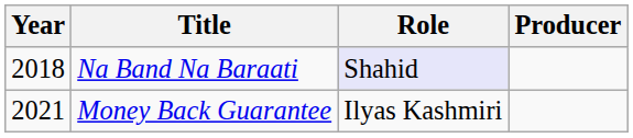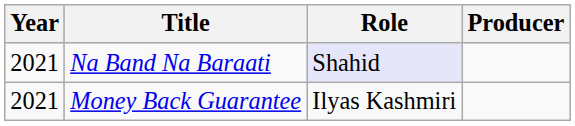Na Band Na Baraati | Year: 2018 -> 2021
